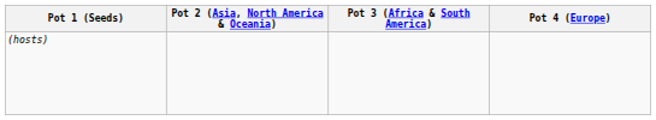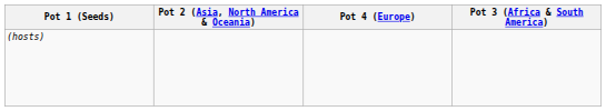columns swapped: Pot 3 (Africa & South America) <-> Pot 4 (Europe)
